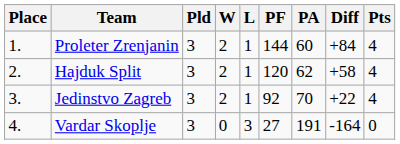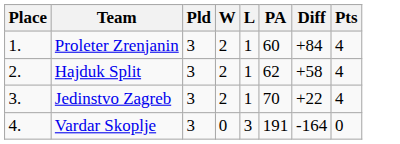- column: PF | 144 | 120 | 92 | 27
